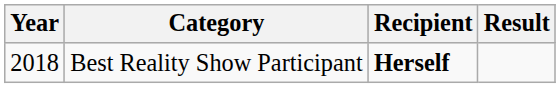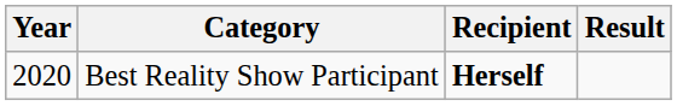Best Reality Show Participant | Year: 2018 -> 2020
